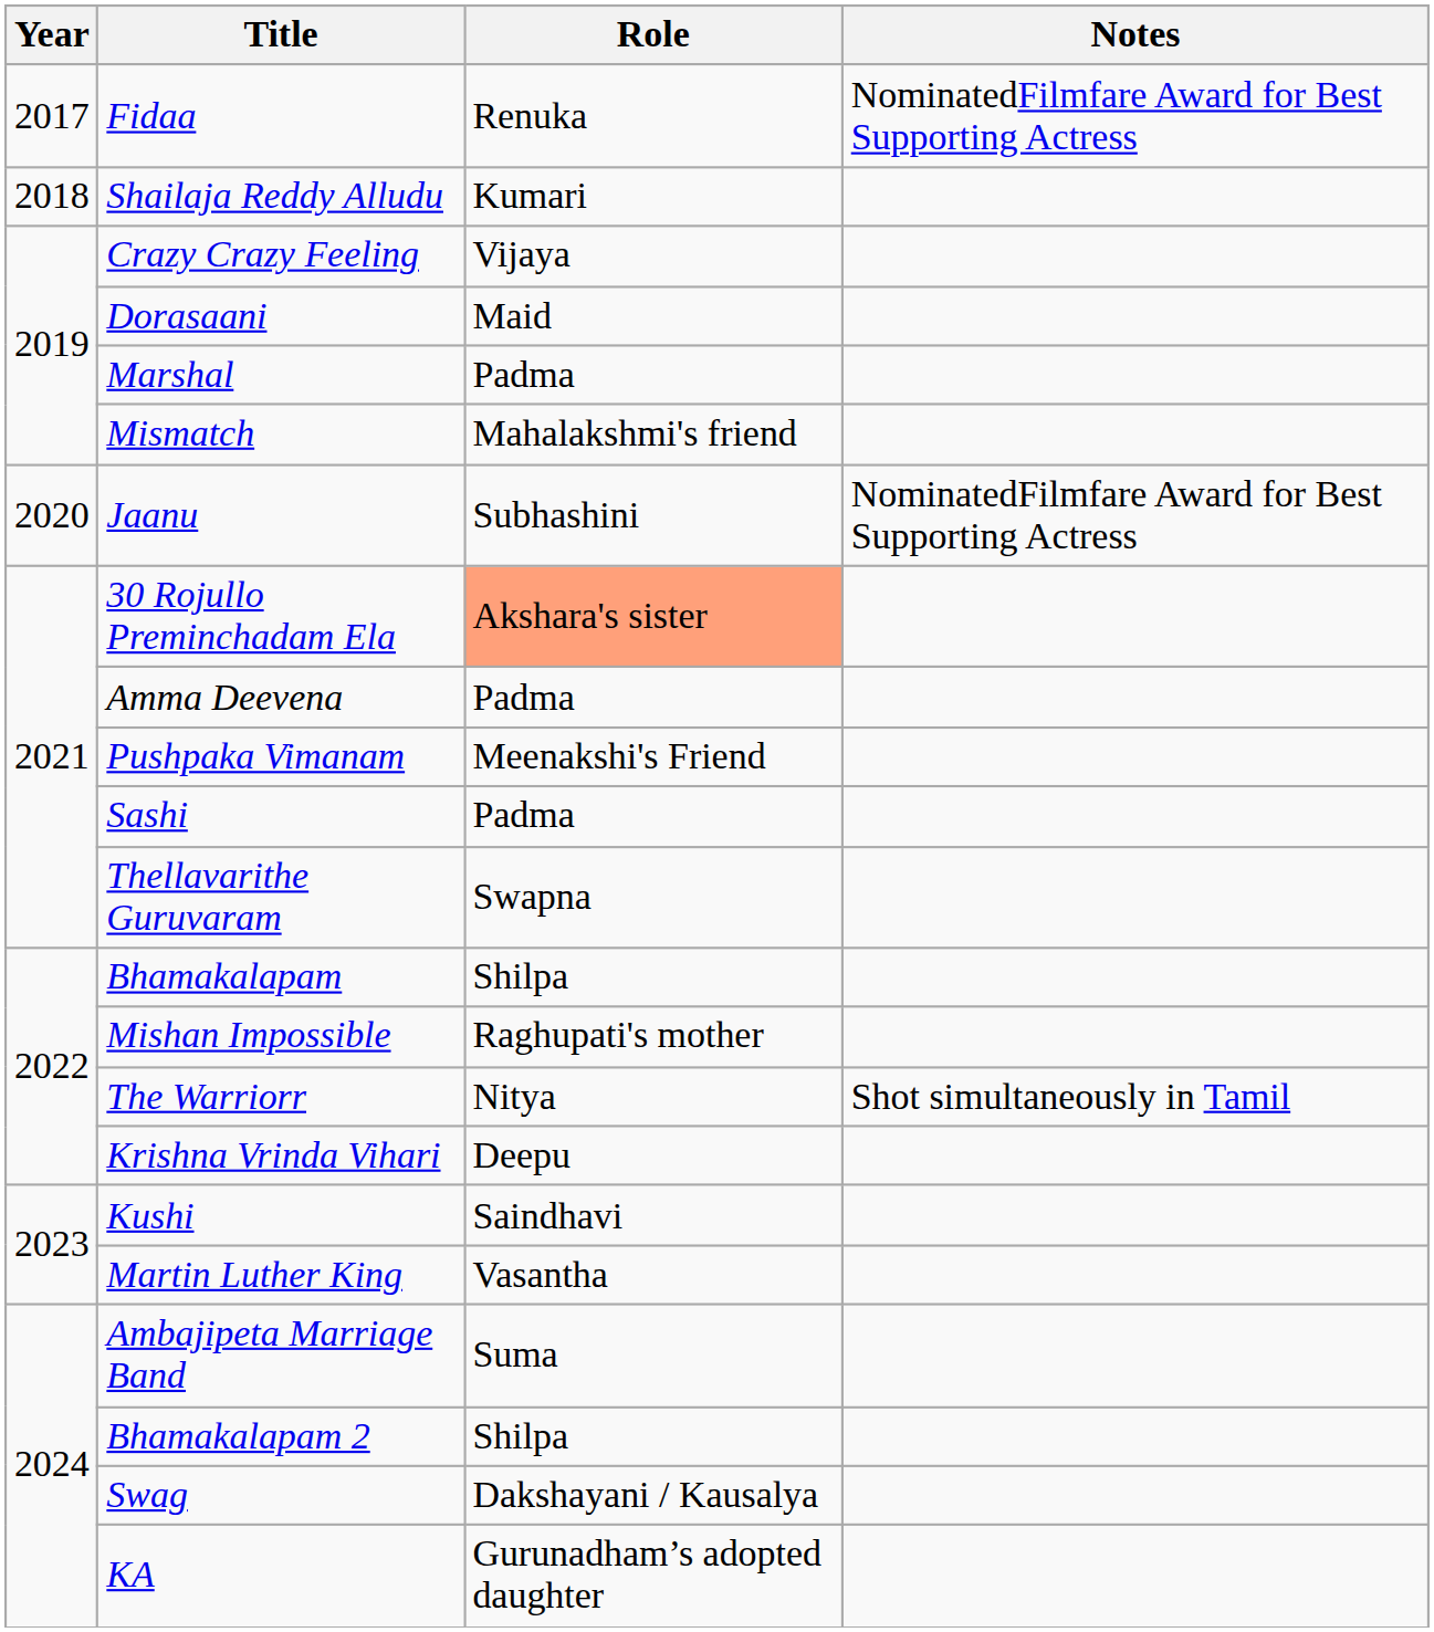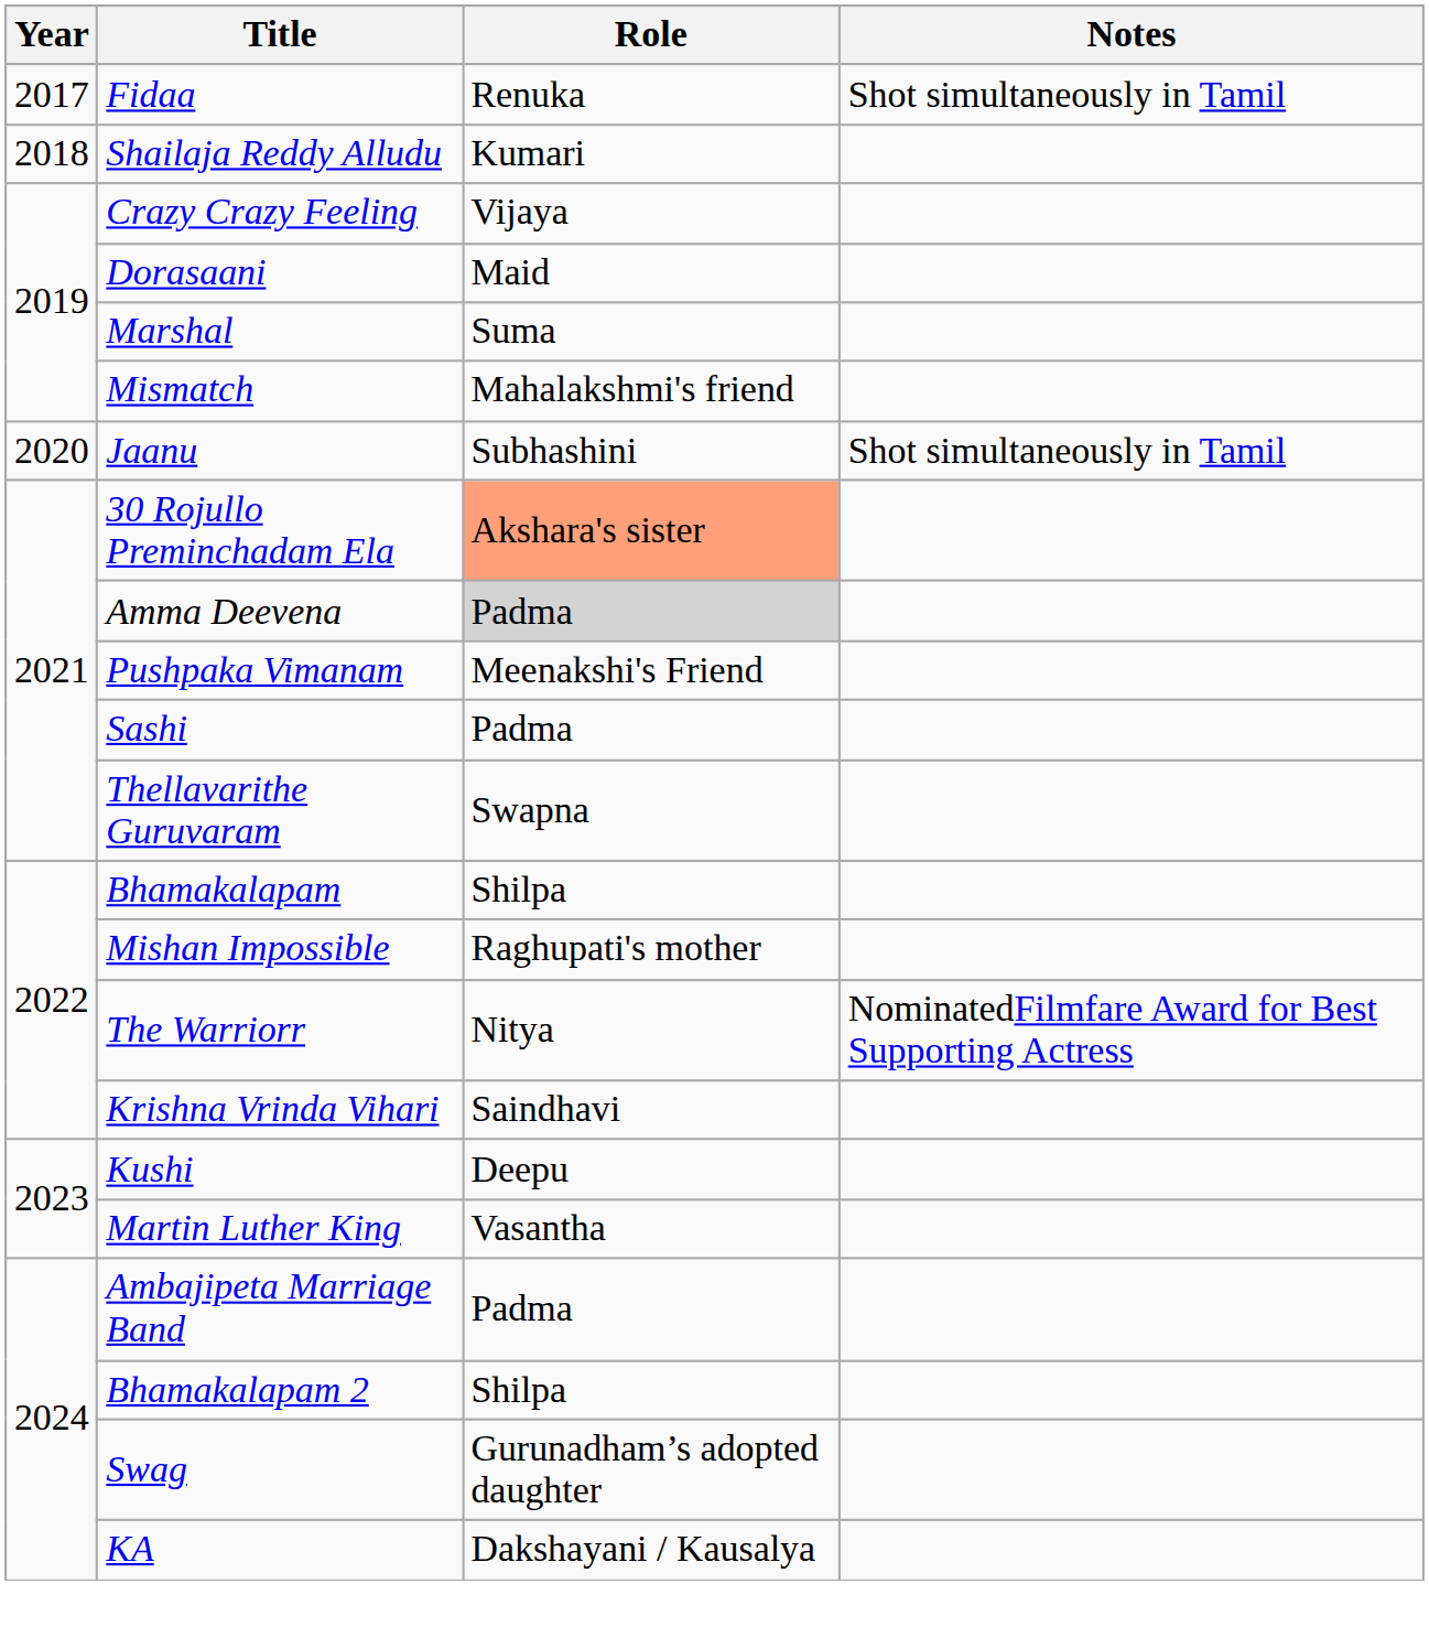Fidaa | Notes: NominatedFilmfare Award for Best Supporting Actress -> Shot simultaneously in Tamil
Marshal | Role: Padma -> Suma
Jaanu | Notes: NominatedFilmfare Award for Best Supporting Actress -> Shot simultaneously in Tamil
Amma Deevena | Role: no background -> lightgrey background
The Warriorr | Notes: Shot simultaneously in Tamil -> NominatedFilmfare Award for Best Supporting Actress
Krishna Vrinda Vihari | Role: Deepu -> Saindhavi
Kushi | Role: Saindhavi -> Deepu
Ambajipeta Marriage Band | Role: Suma -> Padma
Swag | Role: Dakshayani / Kausalya -> Gurunadham’s adopted daughter
KA | Role: Gurunadham’s adopted daughter -> Dakshayani / Kausalya
